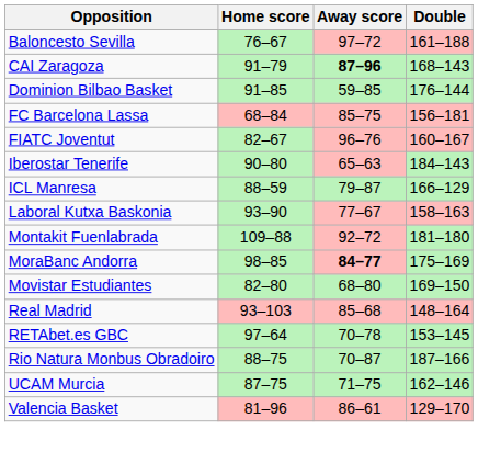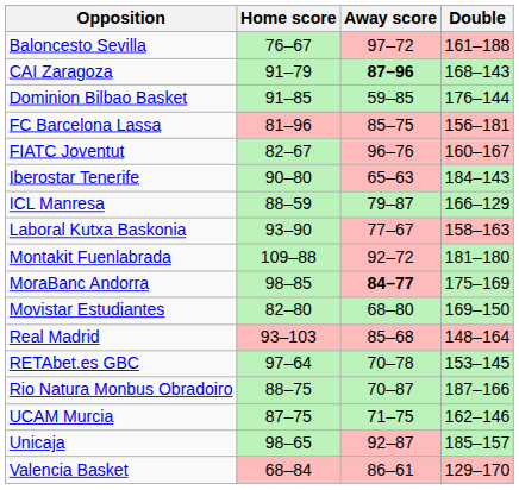FC Barcelona Lassa | Home score: 68–84 -> 81–96
+ row: Unicaja | 98–65 | 92–87 | 185–157
Valencia Basket | Home score: 81–96 -> 68–84
